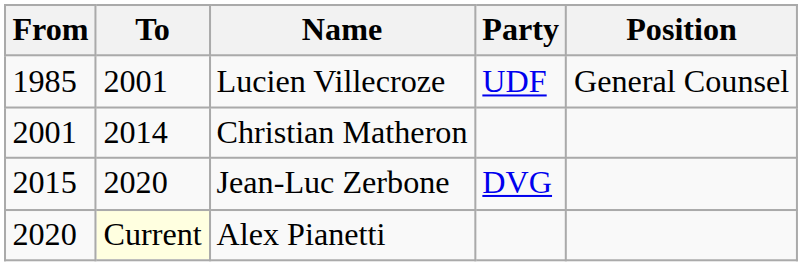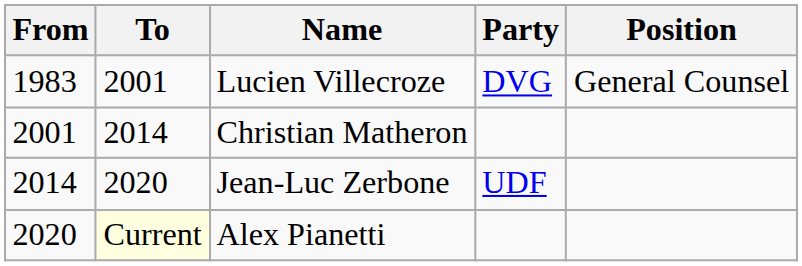Lucien Villecroze | From: 1985 -> 1983
Lucien Villecroze | Party: UDF -> DVG
Jean-Luc Zerbone | From: 2015 -> 2014
Jean-Luc Zerbone | Party: DVG -> UDF
